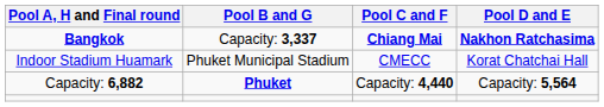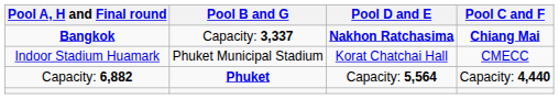columns swapped: Pool C and F <-> Pool D and E
